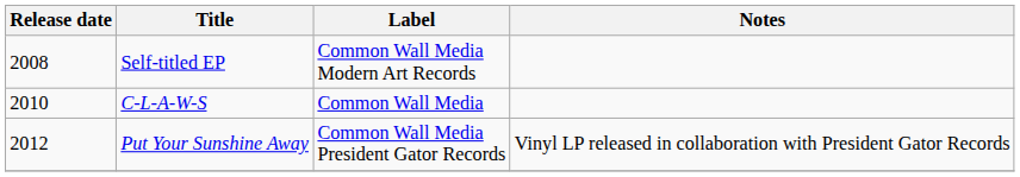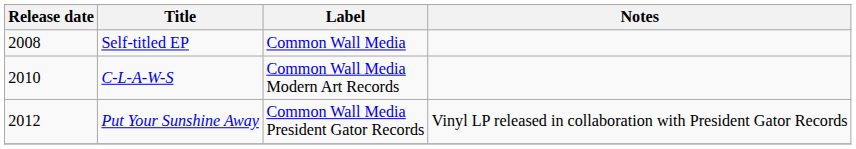Self-titled EP | Label: Common Wall Media Modern Art Records -> Common Wall Media
C-L-A-W-S | Label: Common Wall Media -> Common Wall Media Modern Art Records
